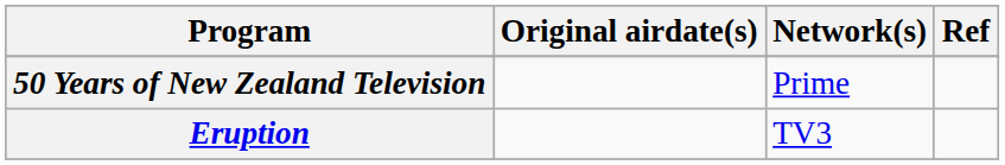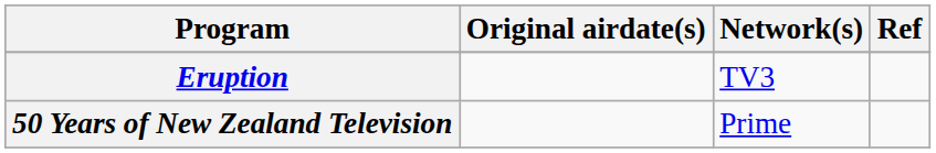rows swapped: 50 Years of New Zealand Television <-> Eruption
